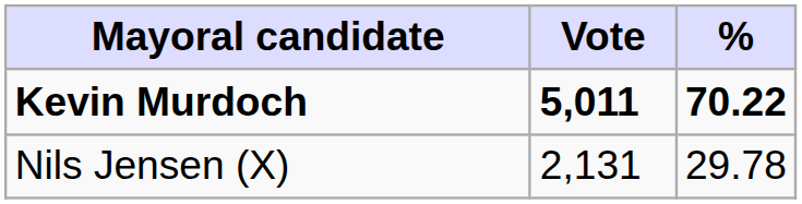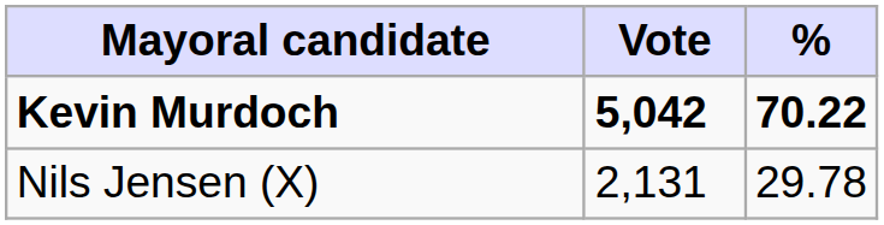Kevin Murdoch | Vote: 5,011 -> 5,042
